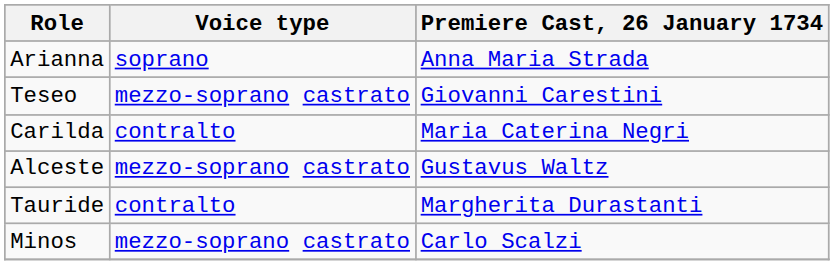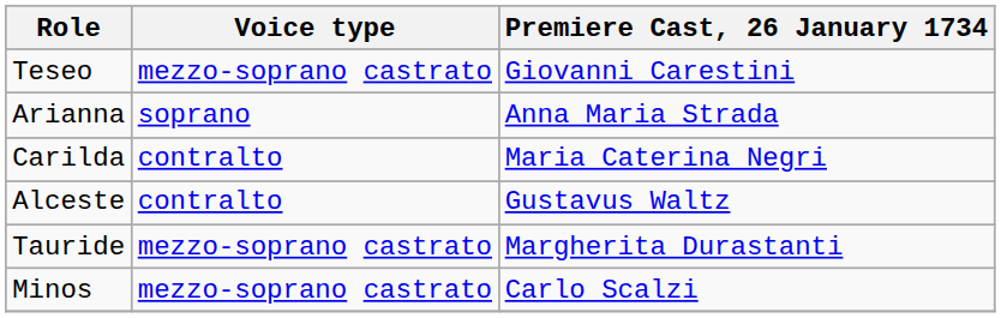rows swapped: Arianna <-> Teseo
Alceste | Voice type: mezzo-soprano castrato -> contralto
Tauride | Voice type: contralto -> mezzo-soprano castrato
